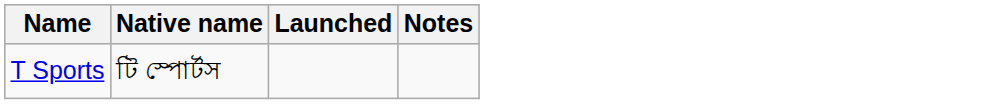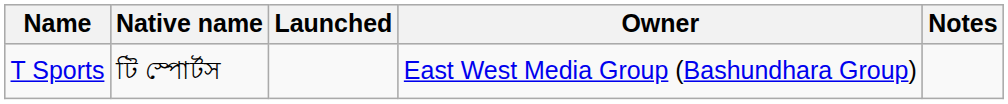+ column: Owner | East West Media Group (Bashundhara Group)
